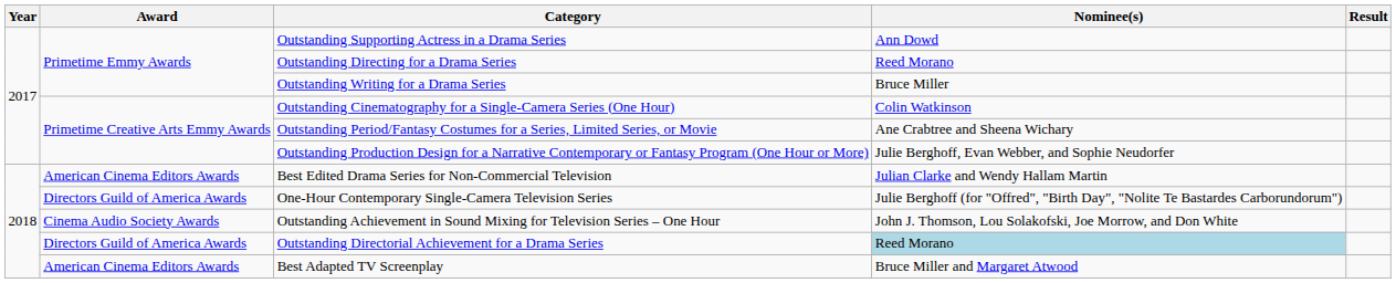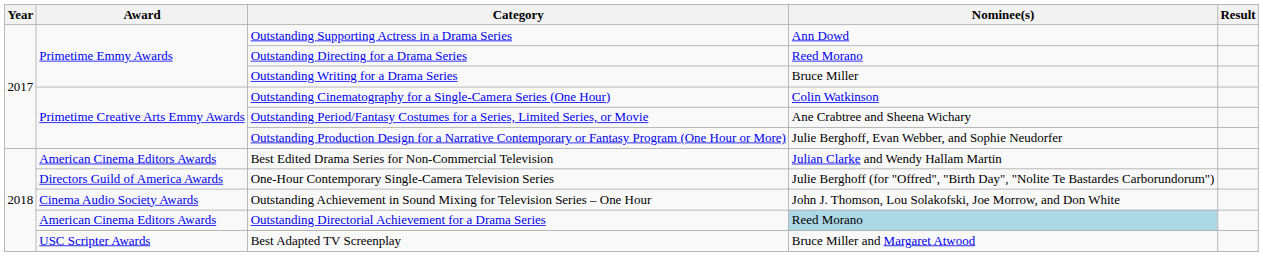Outstanding Directorial Achievement for a Drama Series | Award: Directors Guild of America Awards -> American Cinema Editors Awards
Best Adapted TV Screenplay | Award: American Cinema Editors Awards -> USC Scripter Awards
